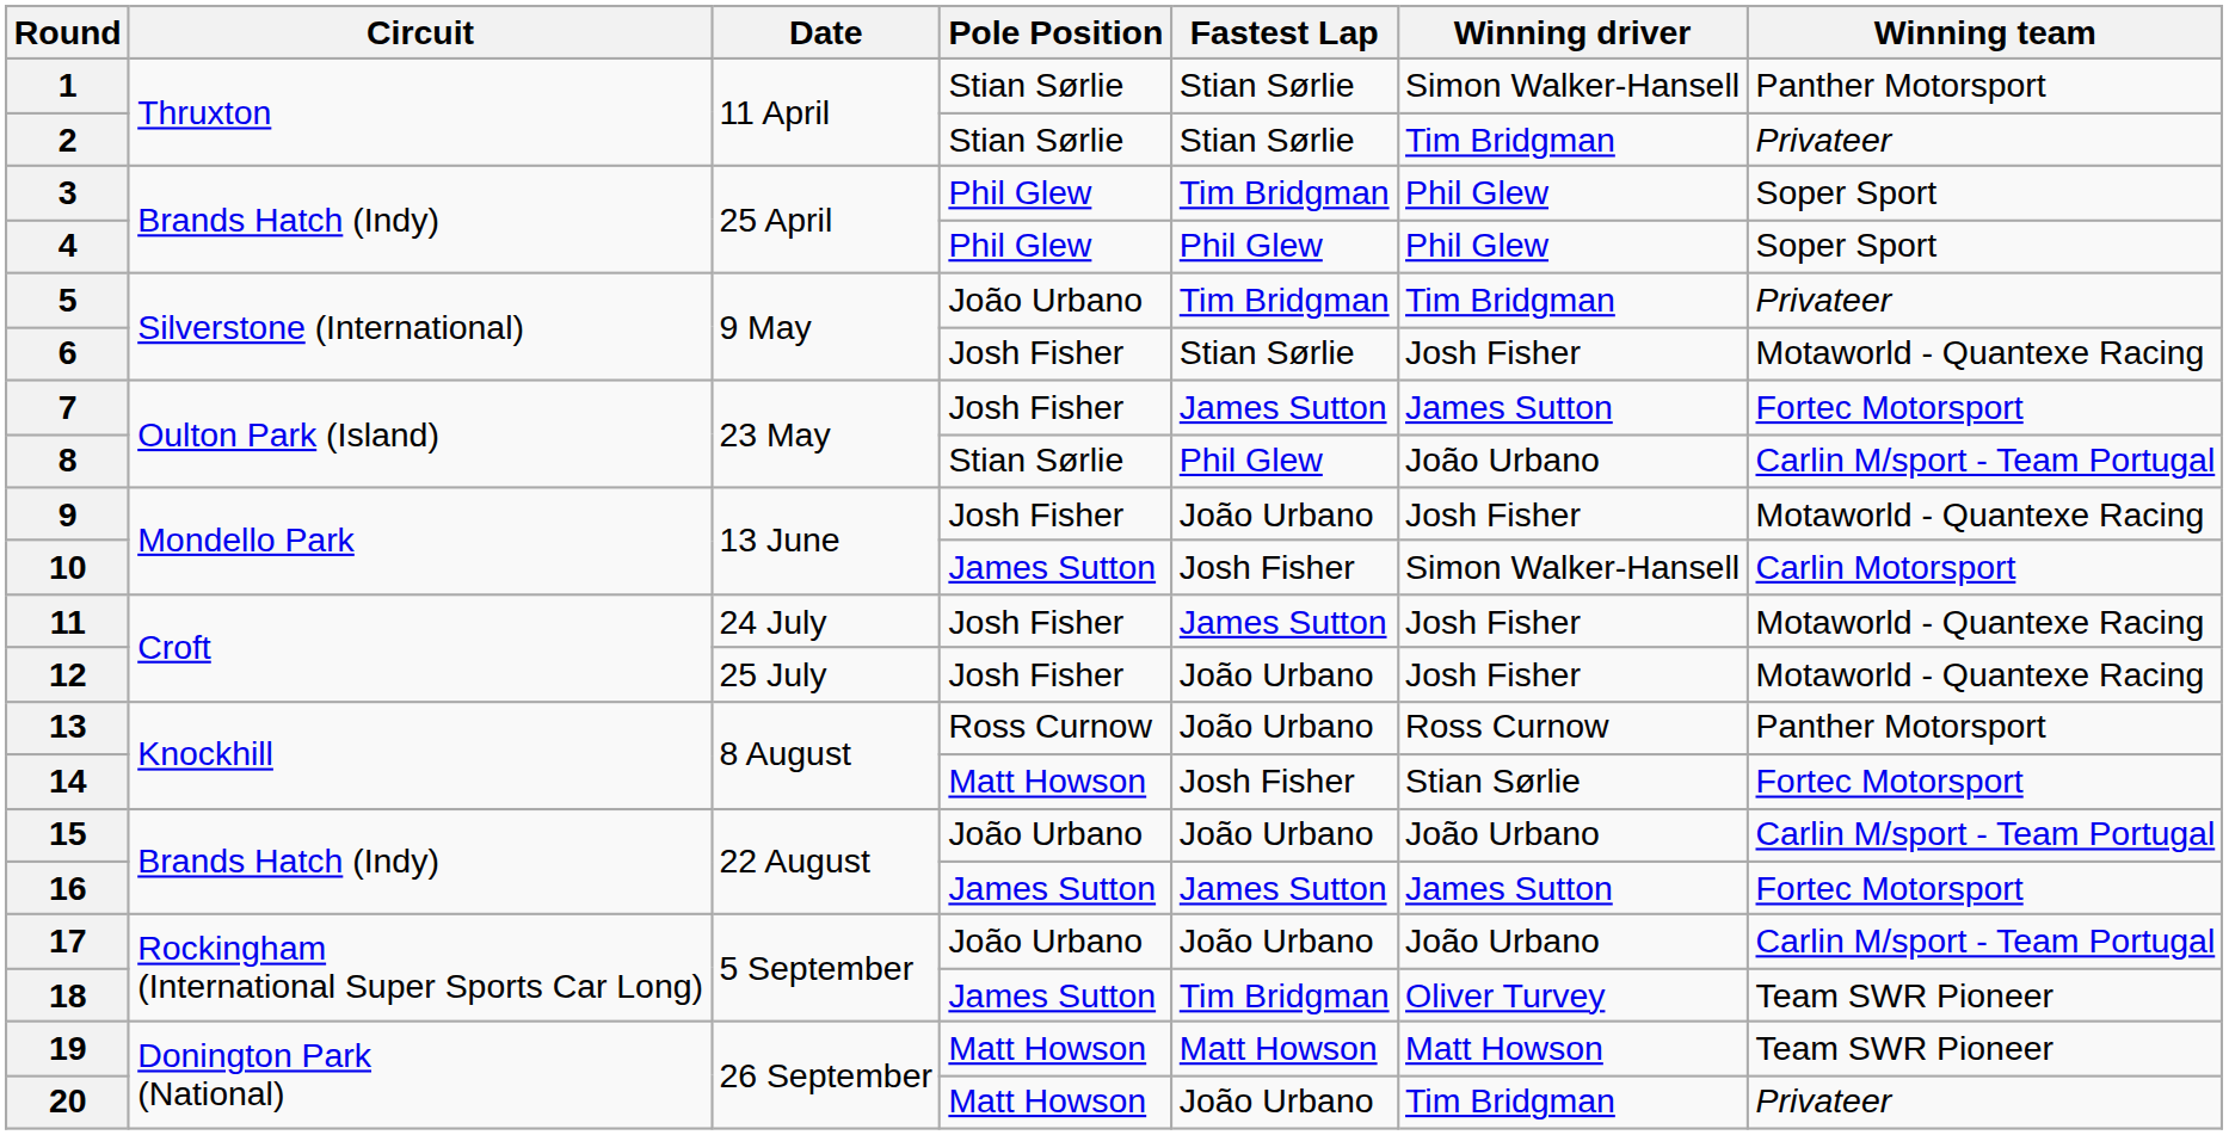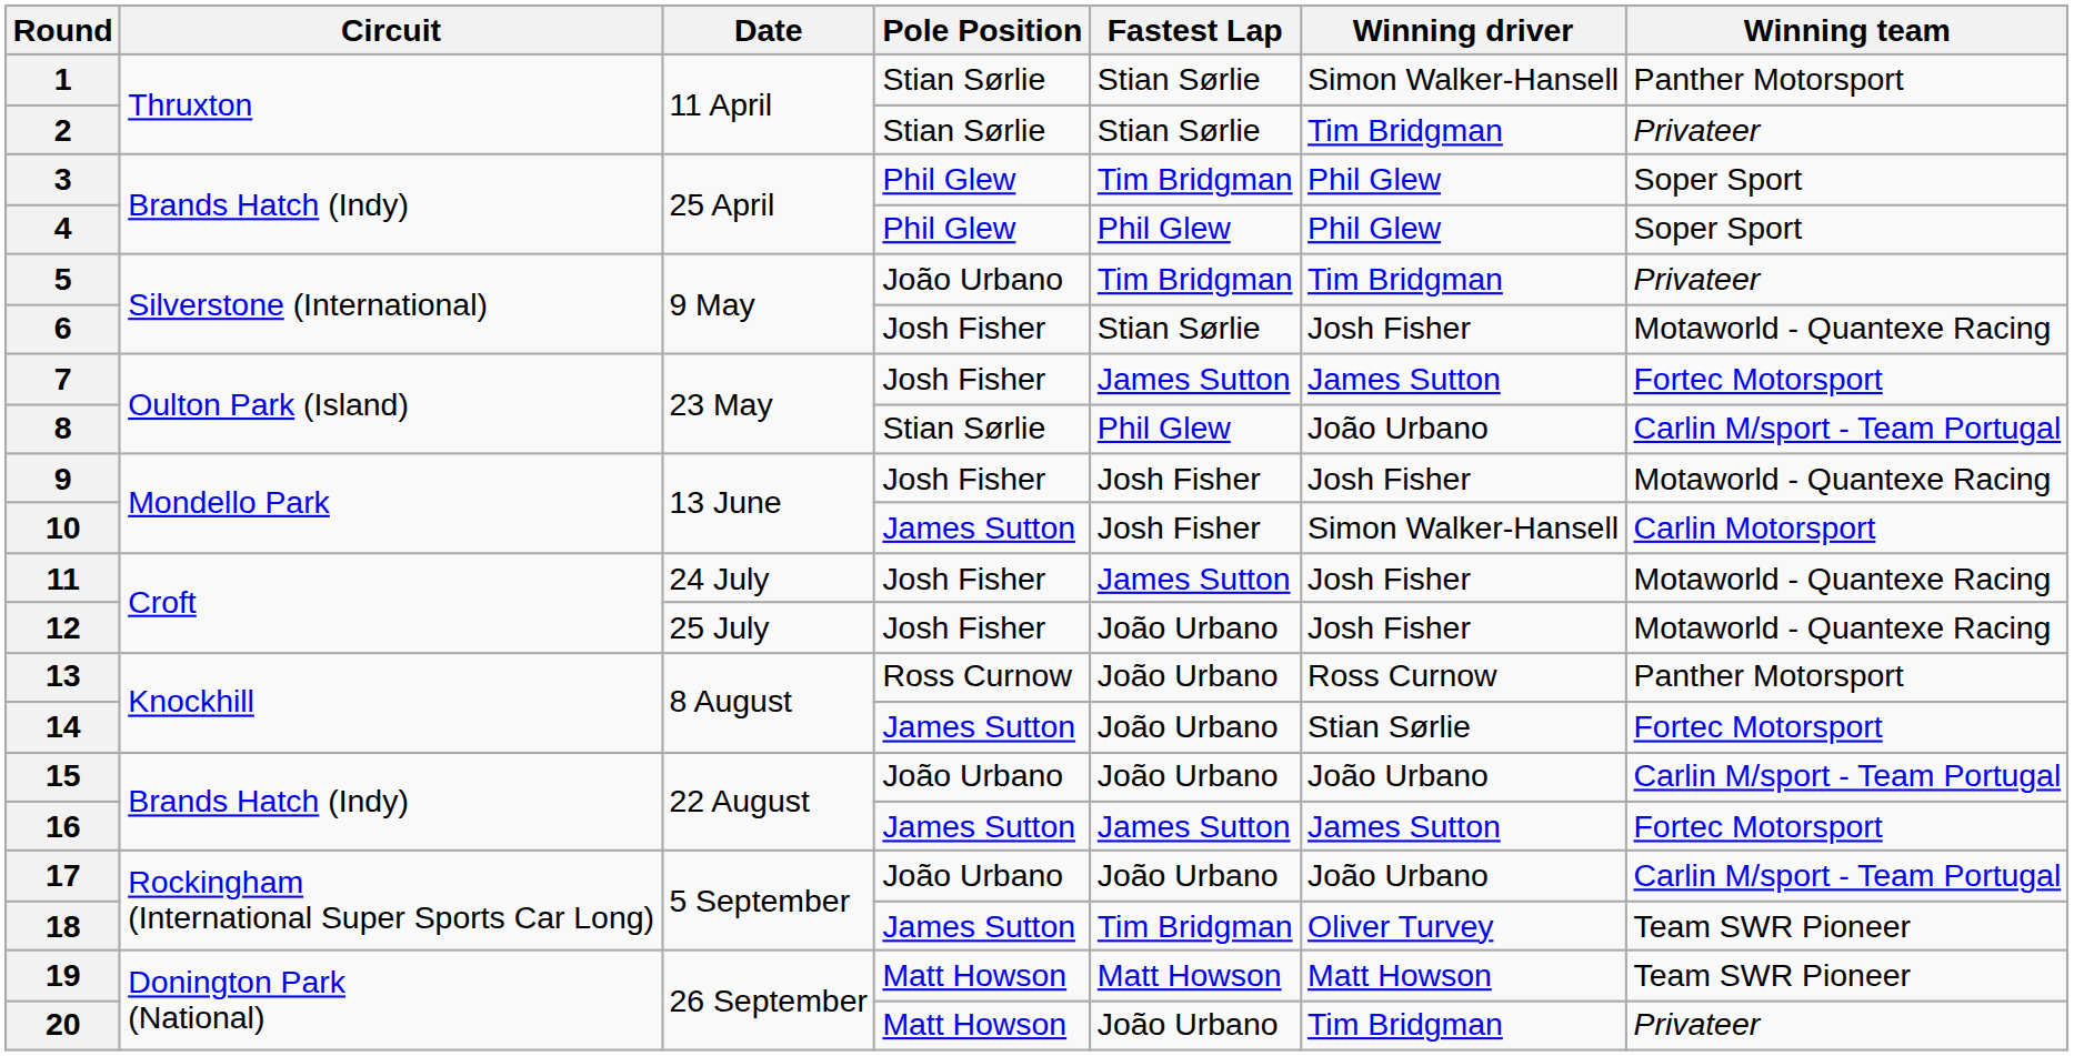9 | Fastest Lap: João Urbano -> Josh Fisher
14 | Pole Position: Matt Howson -> James Sutton
14 | Fastest Lap: Josh Fisher -> João Urbano
